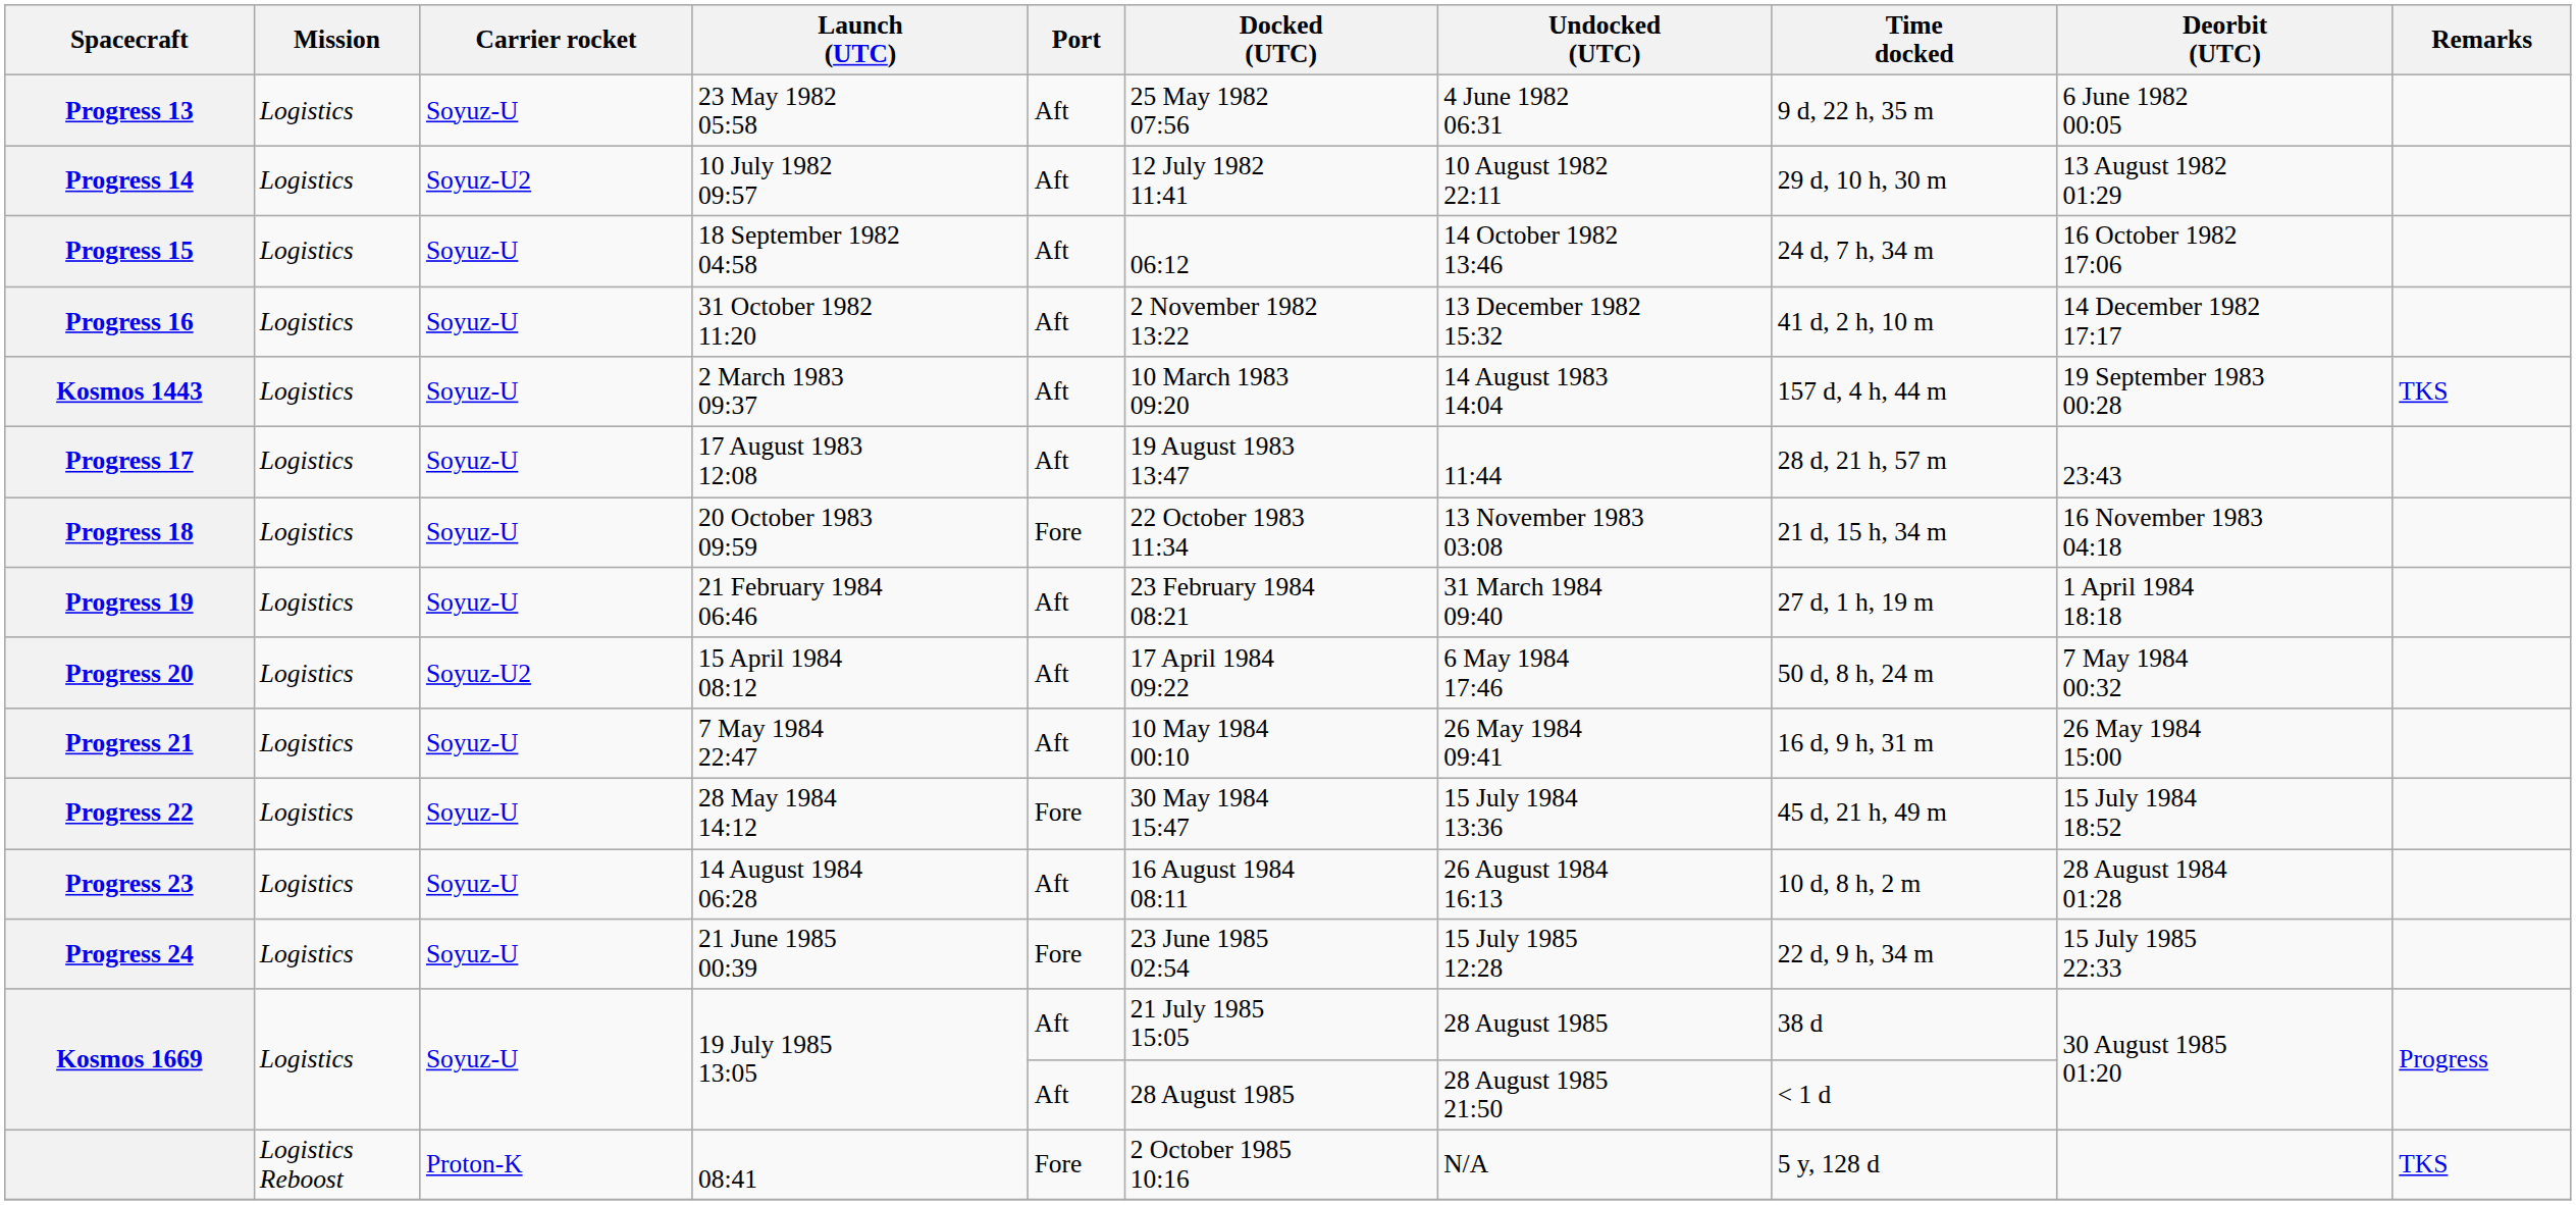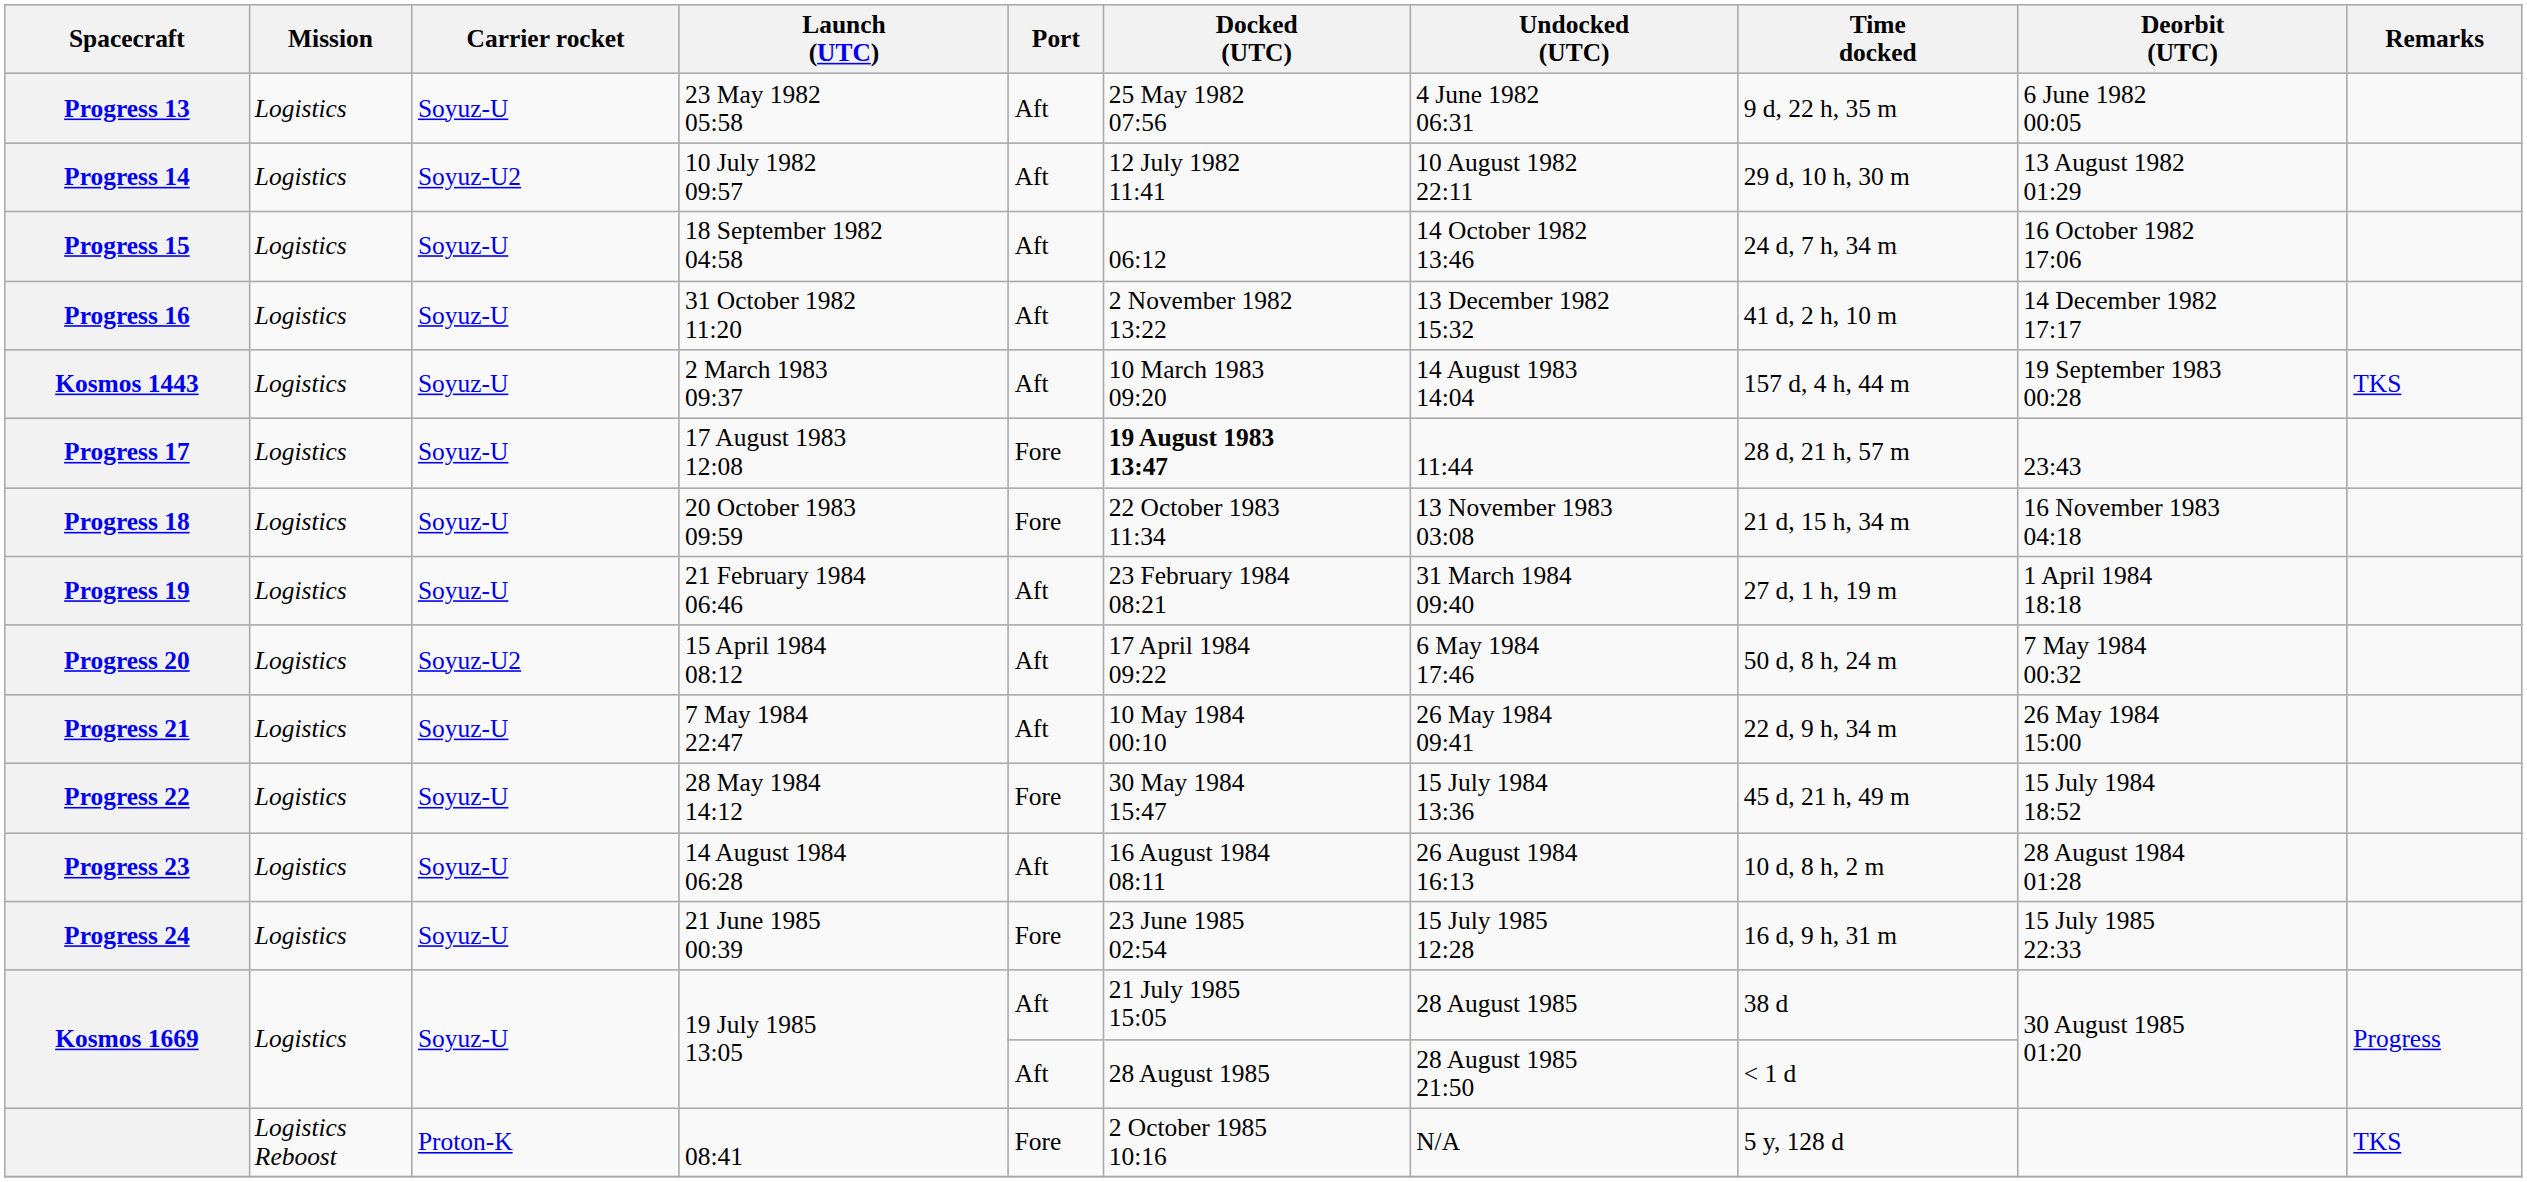Progress 17 | Port: Aft -> Fore
Progress 17 | Docked (UTC): normal -> bold
Progress 21 | Time docked: 16 d, 9 h, 31 m -> 22 d, 9 h, 34 m
Progress 24 | Time docked: 22 d, 9 h, 34 m -> 16 d, 9 h, 31 m
